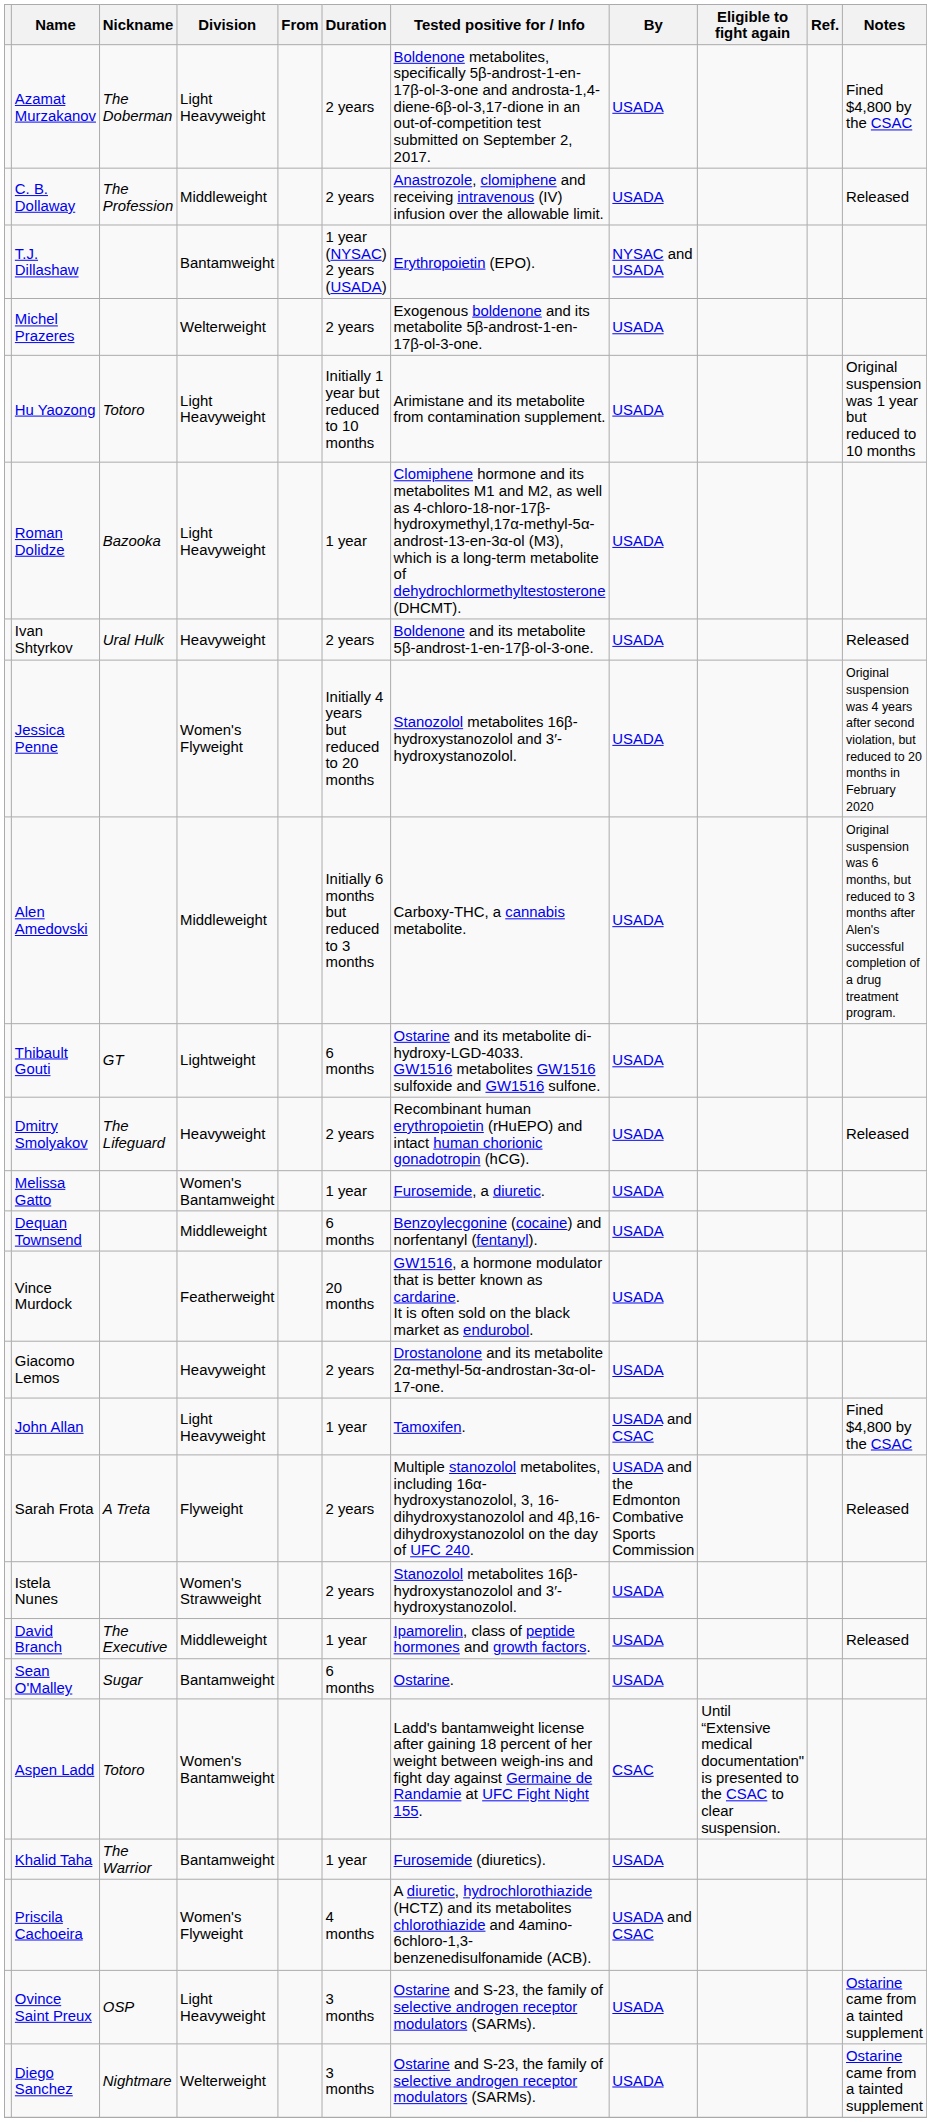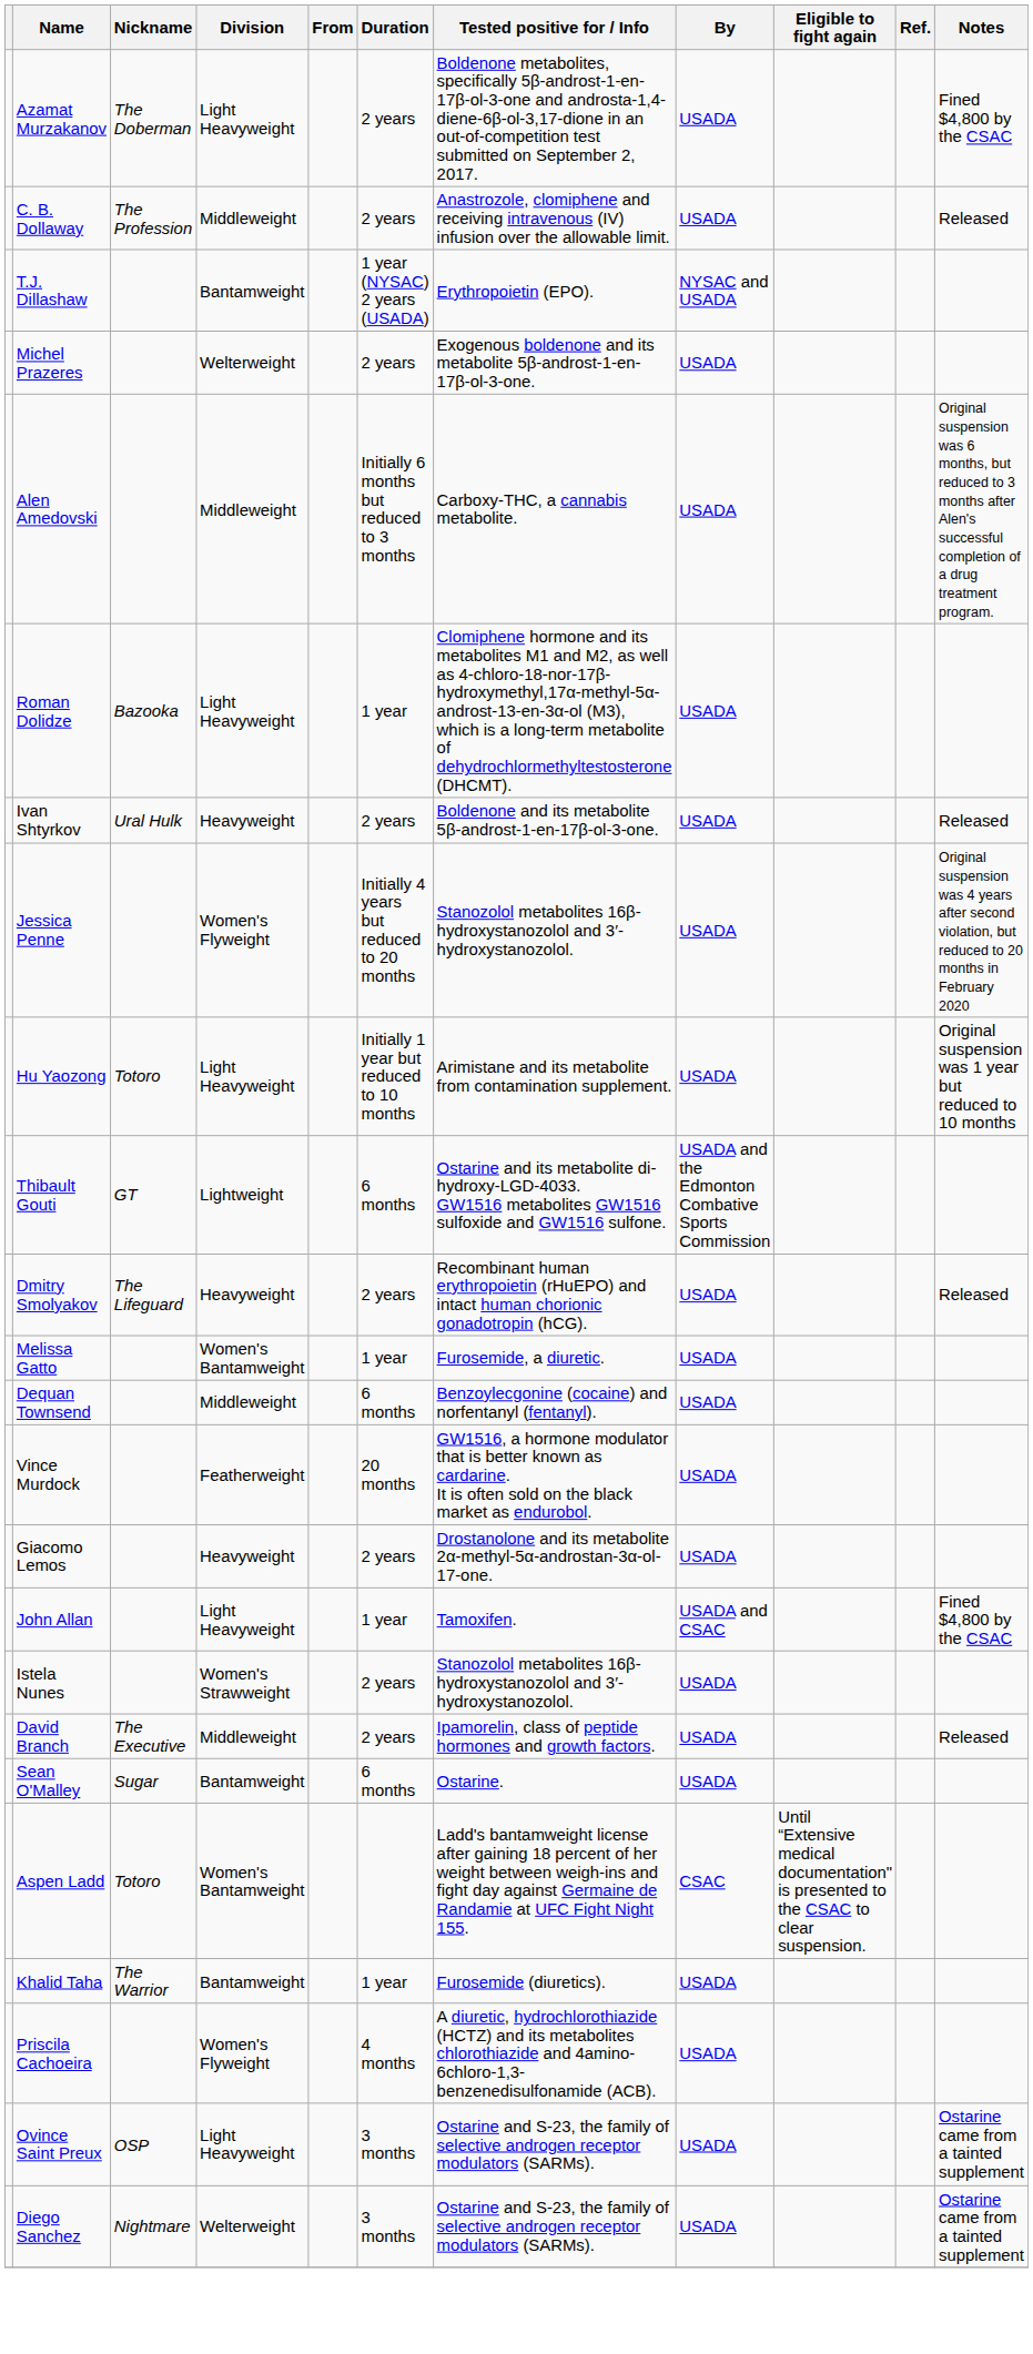rows swapped: Hu Yaozong <-> Alen Amedovski
Thibault Gouti | By: USADA -> USADA and the Edmonton Combative Sports Commission
- row: Sarah Frota | A Treta | Flyweight | 2 years | Multiple stanozolol metabolites, including 16α-hydroxystanozolol, 3, 16-dihydroxystanozolol and 4β,16-dihydroxystanozolol on the day of UFC 240. | USADA and the Edmonton Combative Sports Commission | Released
David Branch | Duration: 1 year -> 2 years
Priscila Cachoeira | By: USADA and CSAC -> USADA
